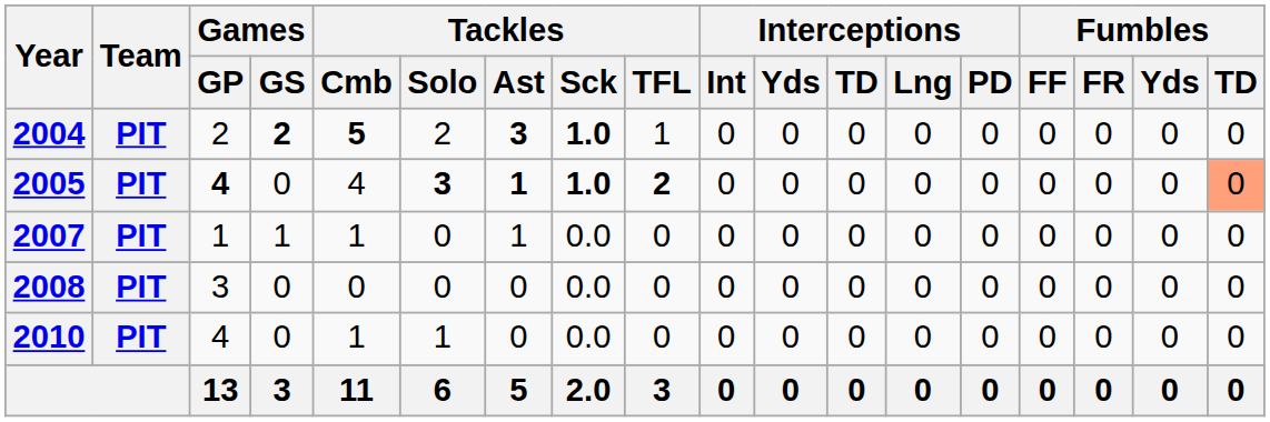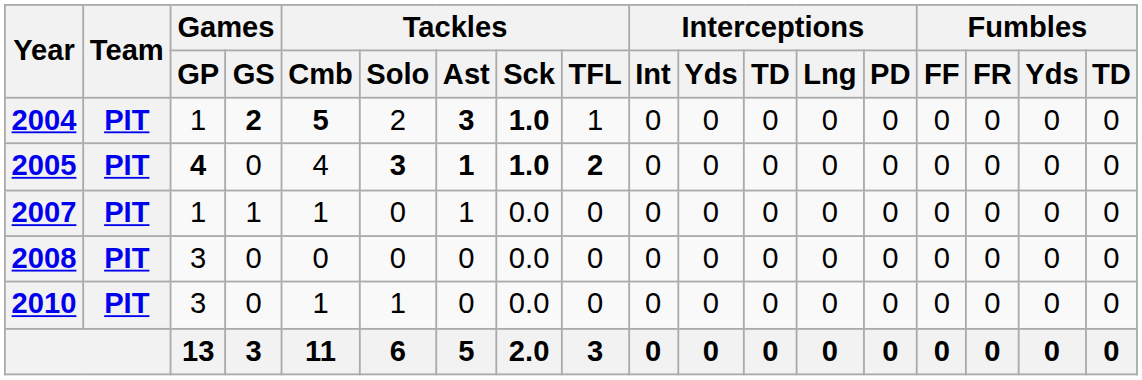2004 | Games / GP: 2 -> 1
2005 | Fumbles / TD: lightsalmon background -> no background
2010 | Games / GP: 4 -> 3
